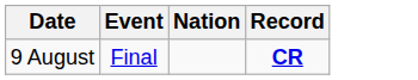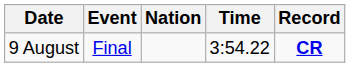+ column: Time | 3:54.22
